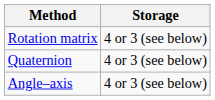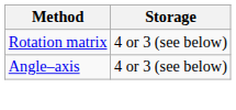- row: Quaternion | 4 or 3 (see below)
